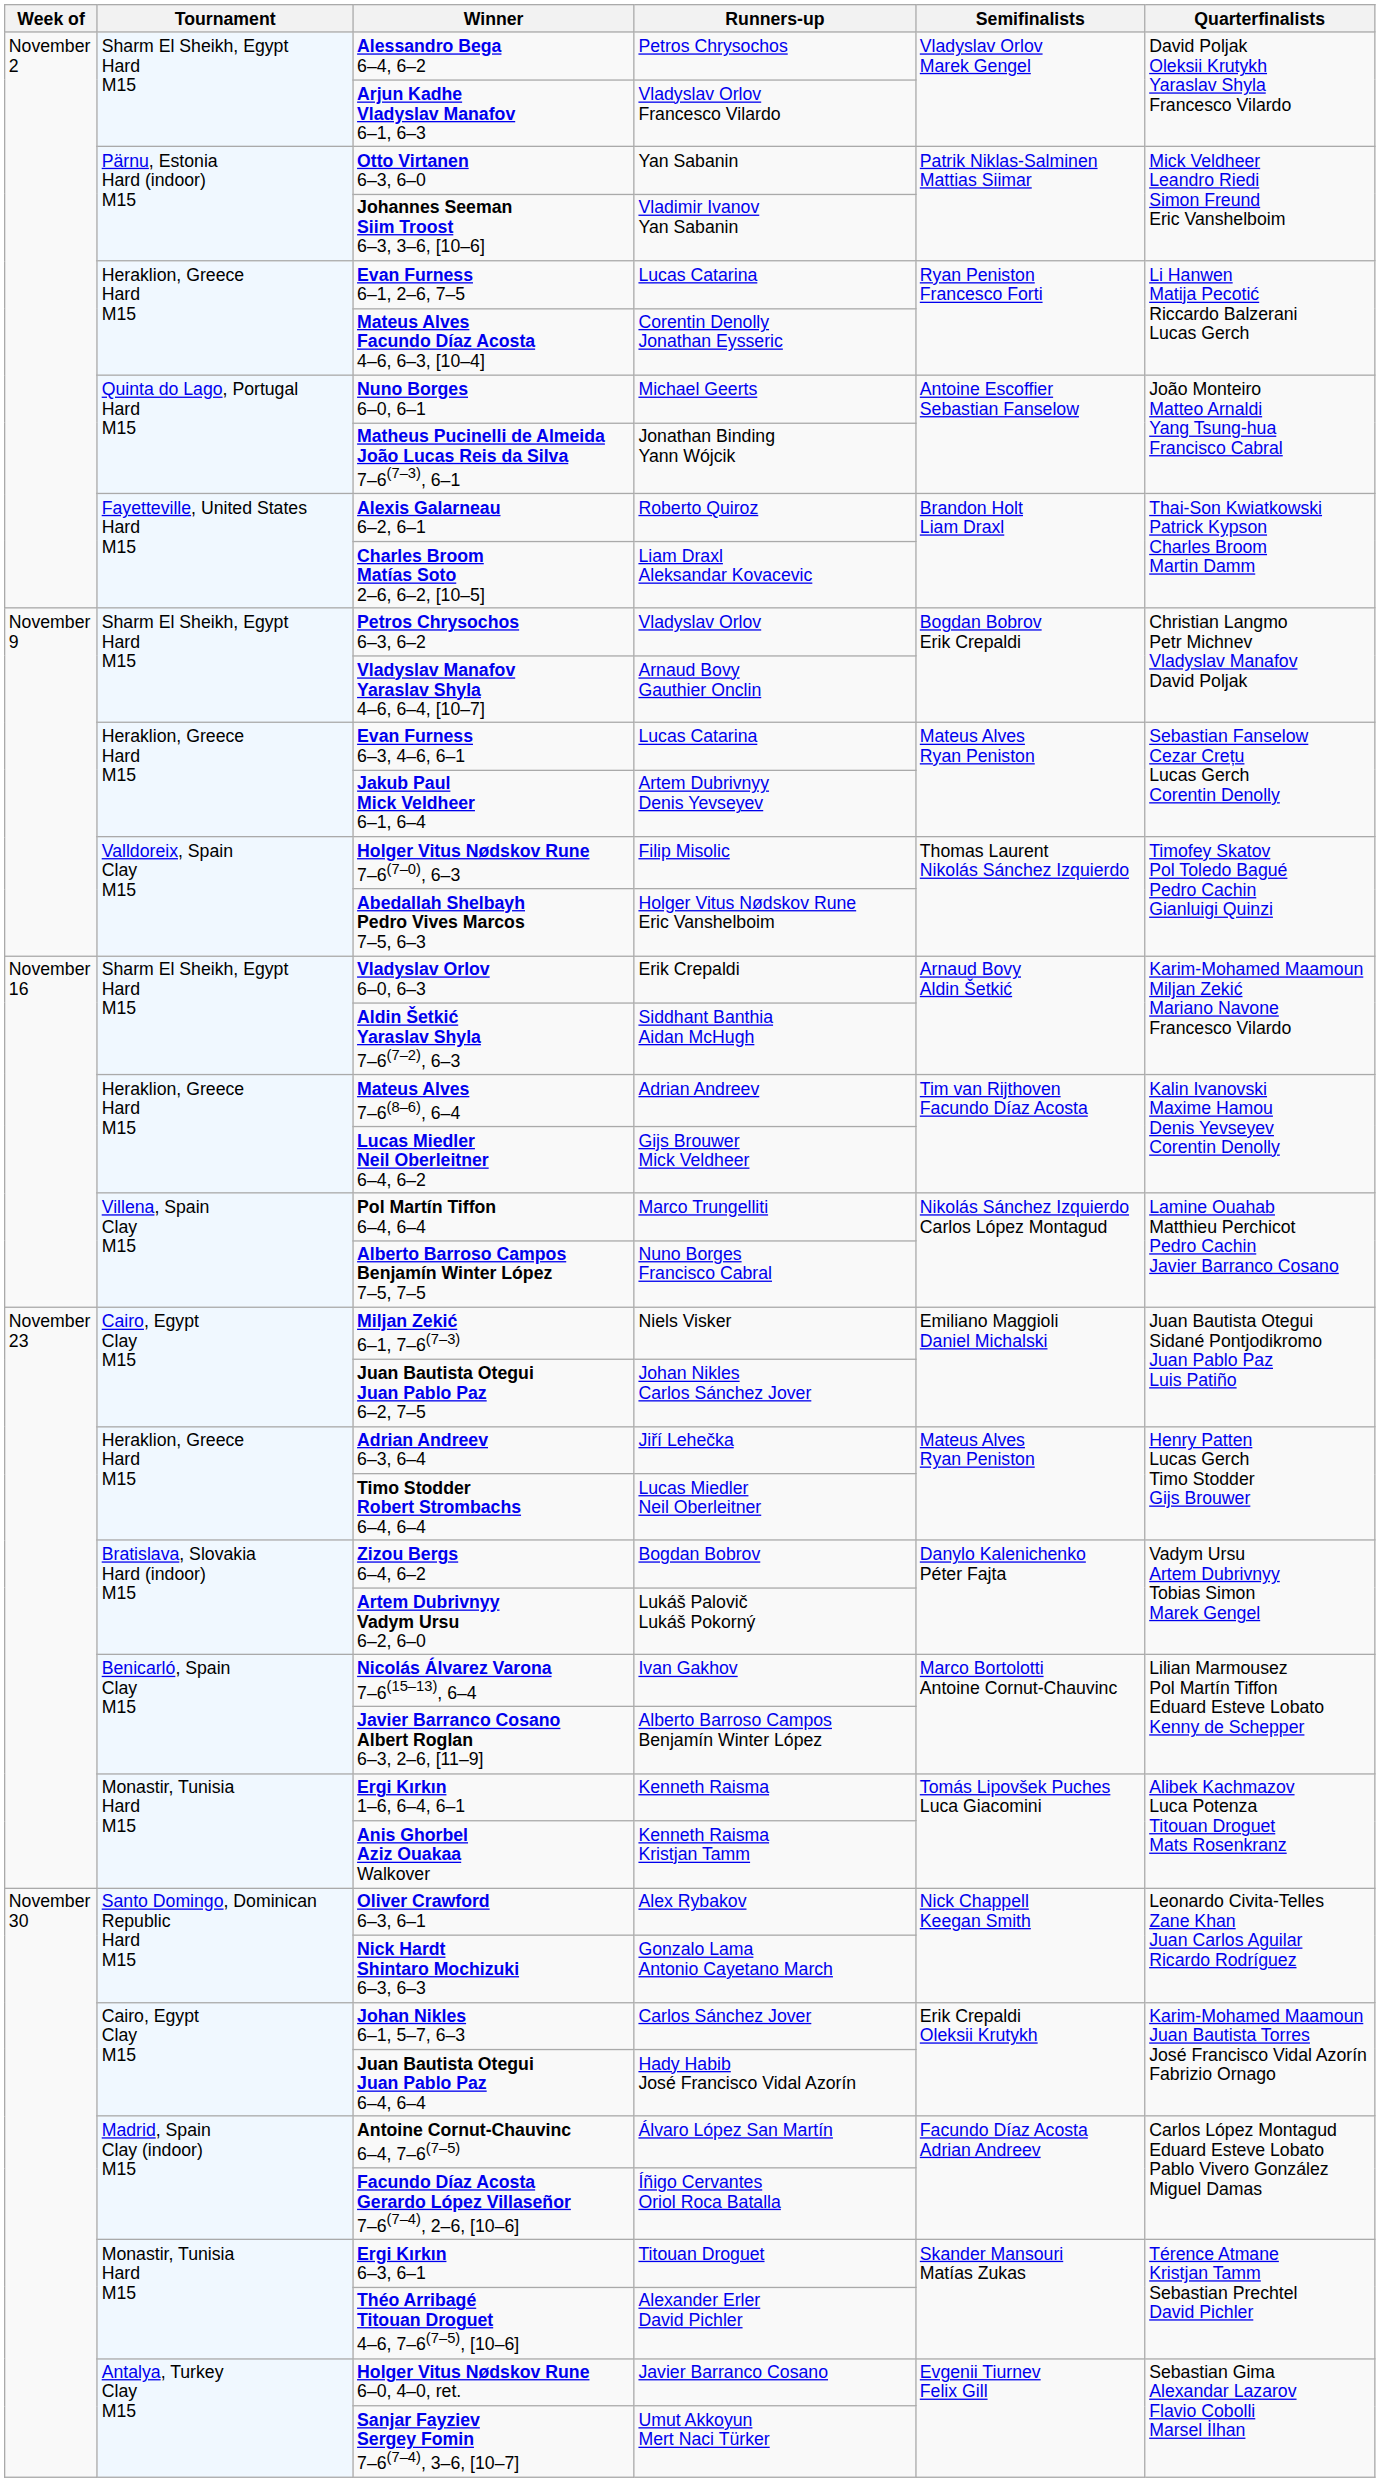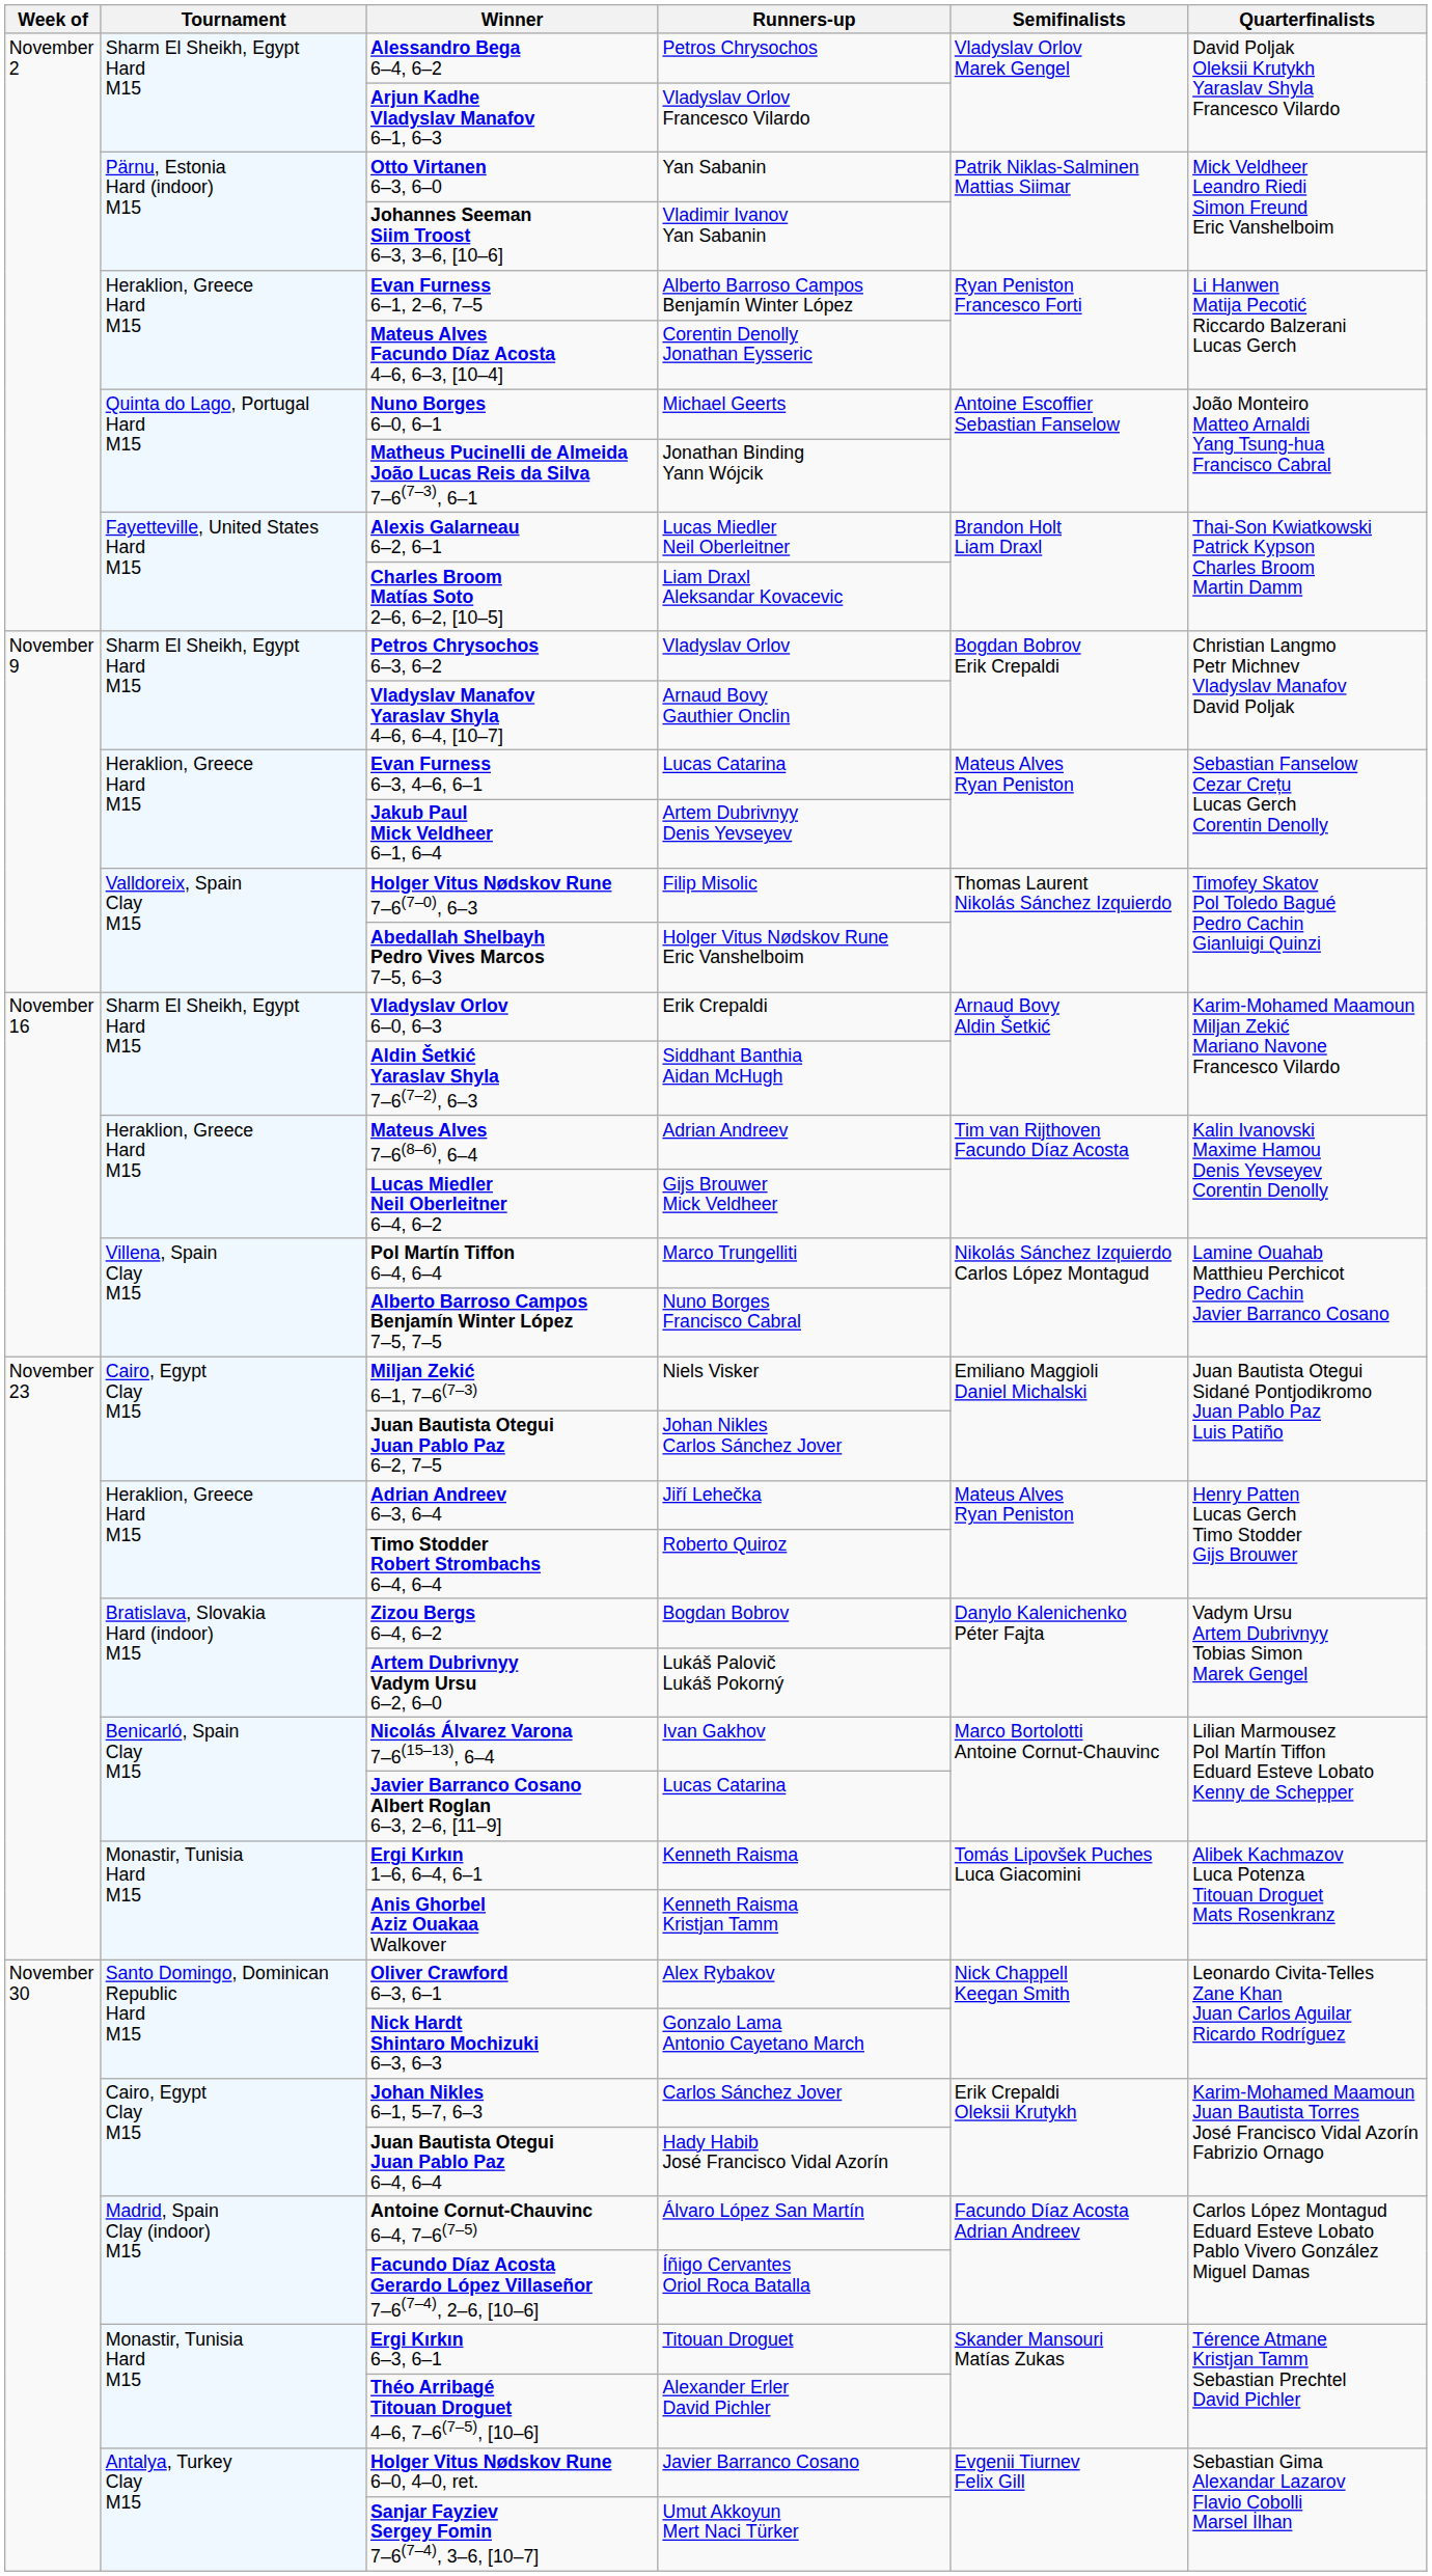Evan Furness 6–1, 2–6, 7–5 | Runners-up: Lucas Catarina -> Alberto Barroso Campos Benjamín Winter López
Alexis Galarneau 6–2, 6–1 | Runners-up: Roberto Quiroz -> Lucas Miedler Neil Oberleitner
Timo Stodder Robert Strombachs 6–4, 6–4 | Runners-up: Lucas Miedler Neil Oberleitner -> Roberto Quiroz
Javier Barranco Cosano Albert Roglan 6–3, 2–6, [11–9] | Runners-up: Alberto Barroso Campos Benjamín Winter López -> Lucas Catarina
